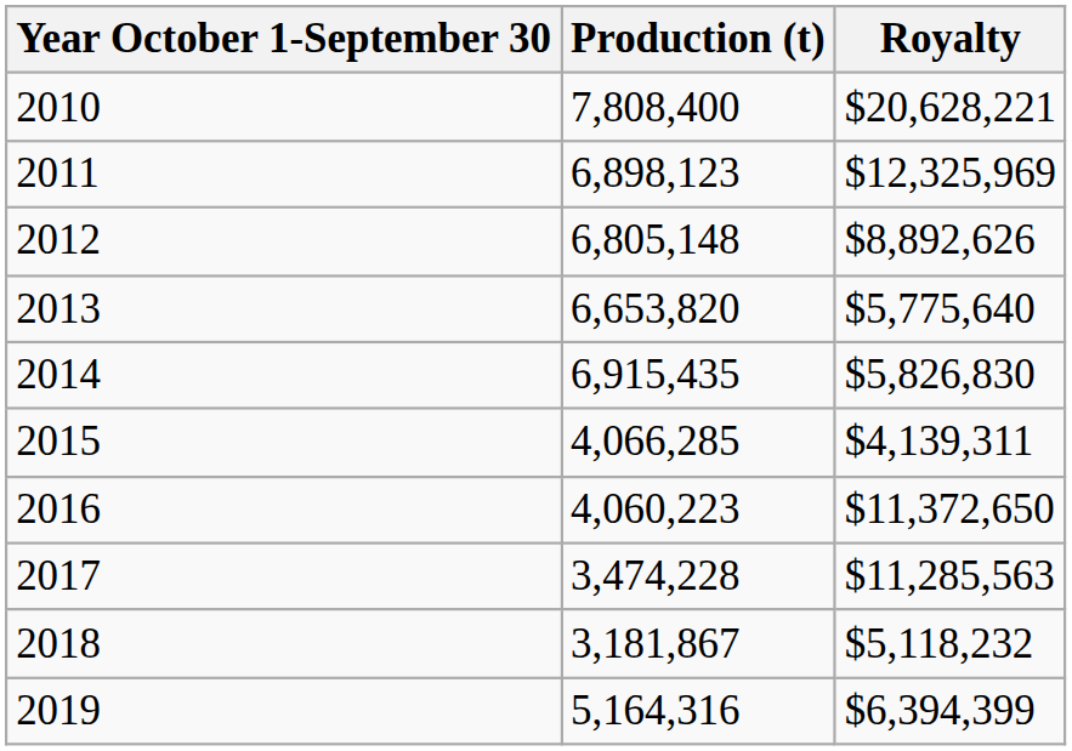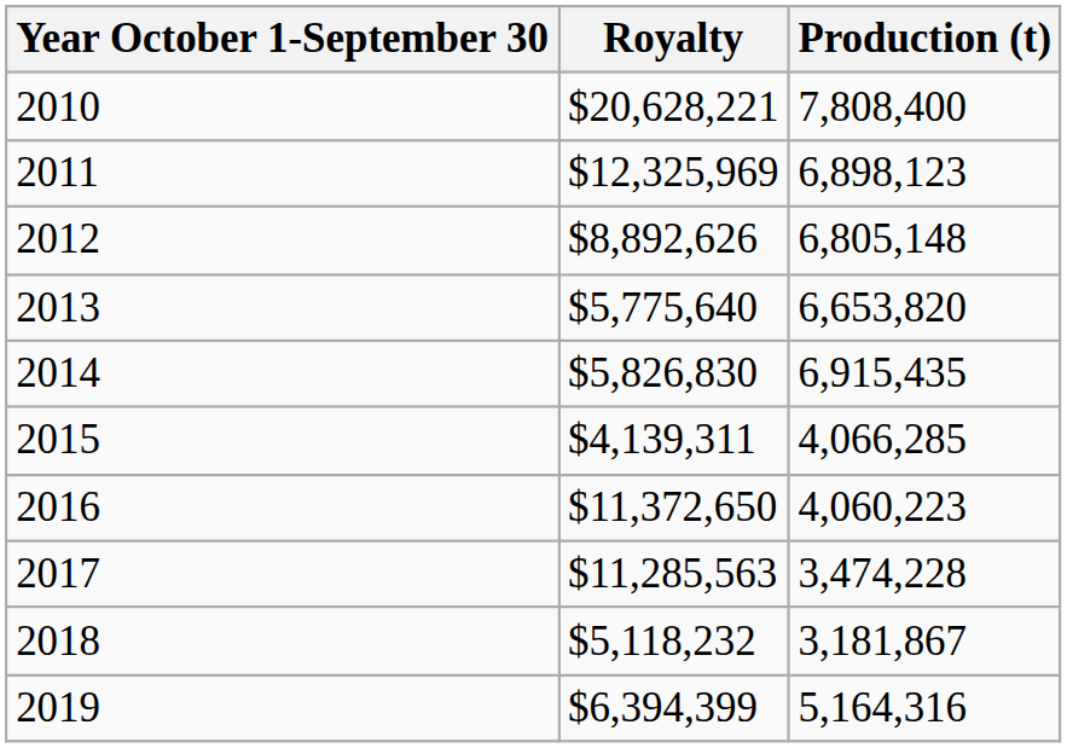columns swapped: Production (t) <-> Royalty
